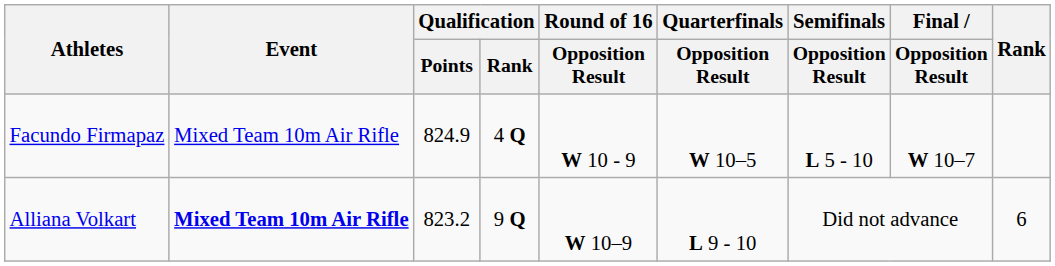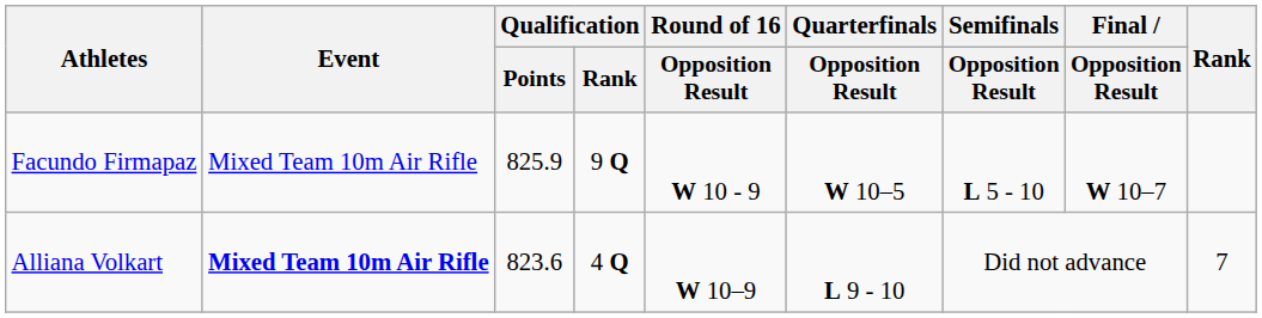Facundo Firmapaz | Qualification / Points: 824.9 -> 825.9
Facundo Firmapaz | Qualification / Rank: 4 Q -> 9 Q
Alliana Volkart | Qualification / Points: 823.2 -> 823.6
Alliana Volkart | Qualification / Rank: 9 Q -> 4 Q
Alliana Volkart | Rank: 6 -> 7
